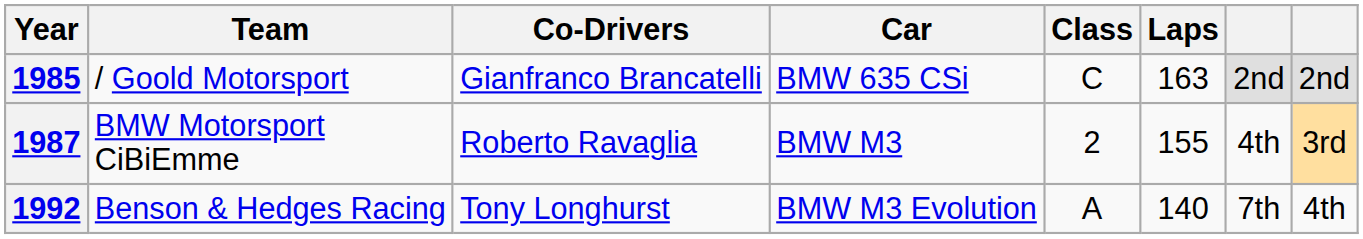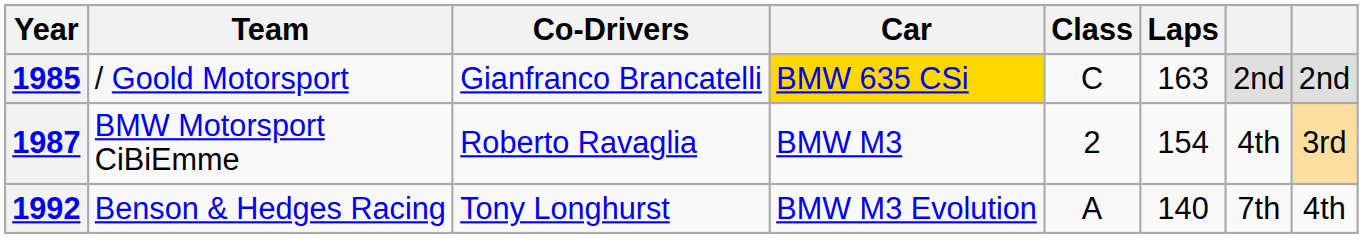1985 | Car: no background -> gold background
1987 | Laps: 155 -> 154
